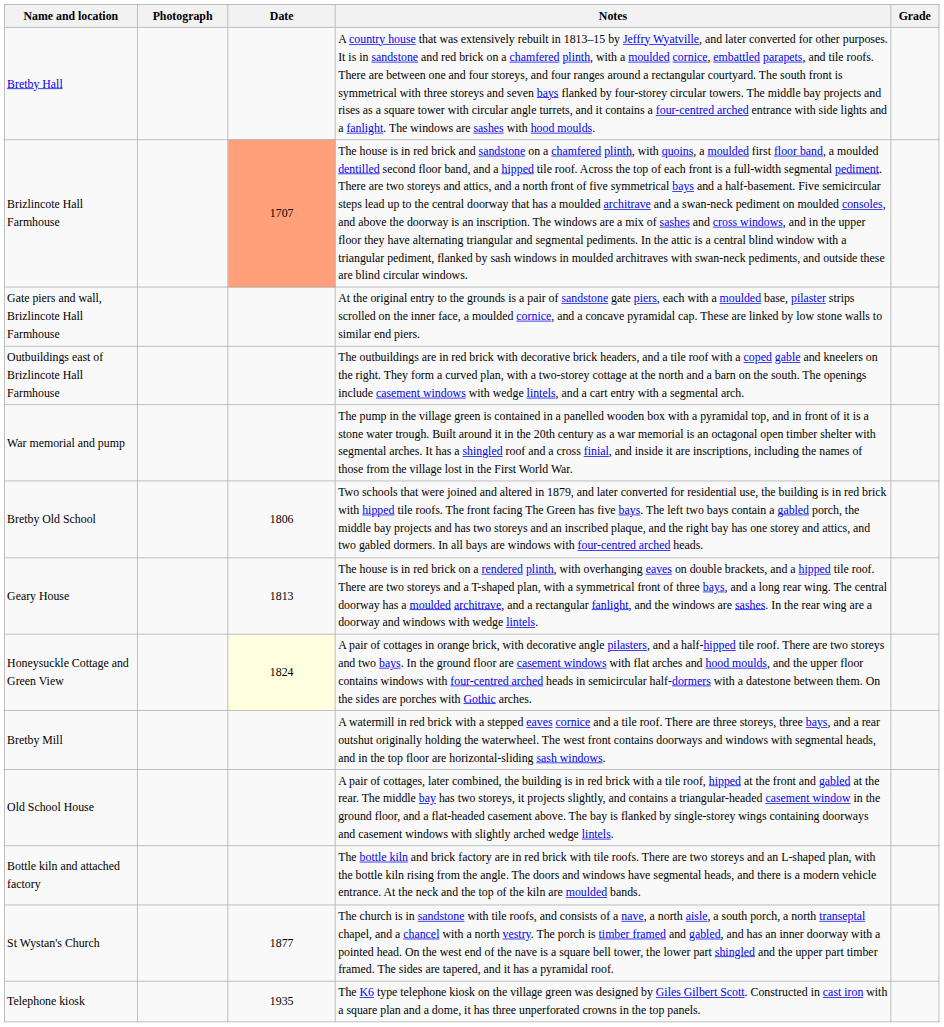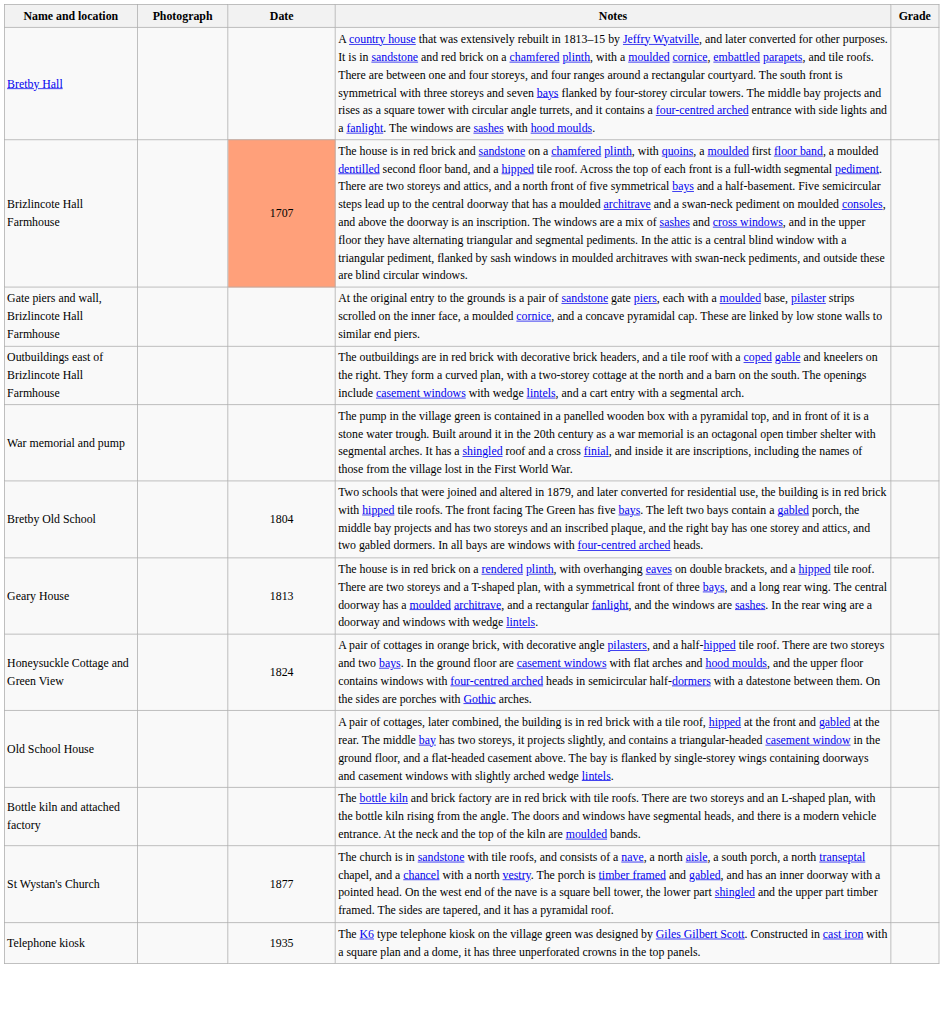Bretby Old School | Date: 1806 -> 1804
Honeysuckle Cottage and Green View | Date: lightyellow background -> no background
- row: Bretby Mill | A watermill in red brick with a stepped eaves cornice and a tile roof. There are three storeys, three bays, and a rear outshut originally holding the waterwheel. The west front contains doorways and windows with segmental heads, and in the top floor are horizontal-sliding sash windows.
